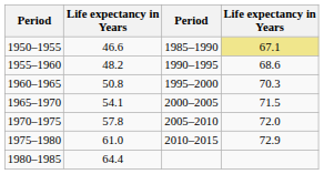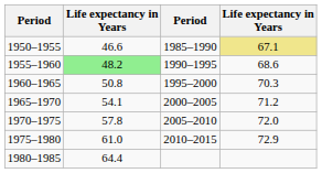1955–1960 | column 2: no background -> lightgreen background
1965–1970 | column 4: 71.5 -> 71.2
